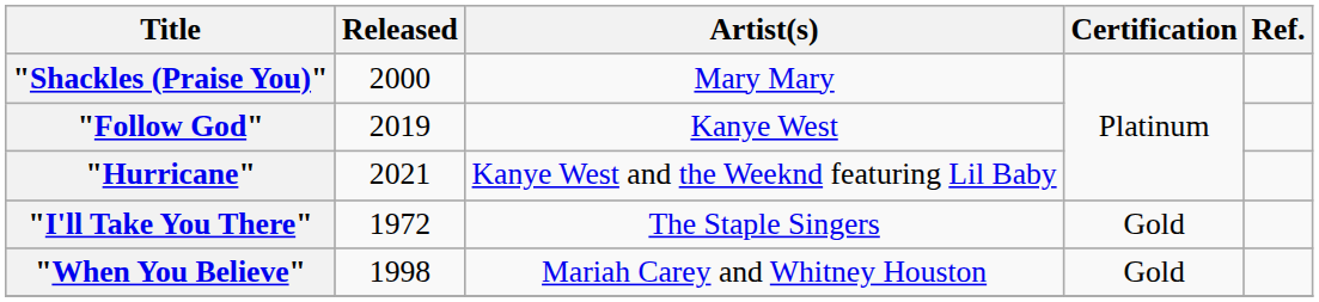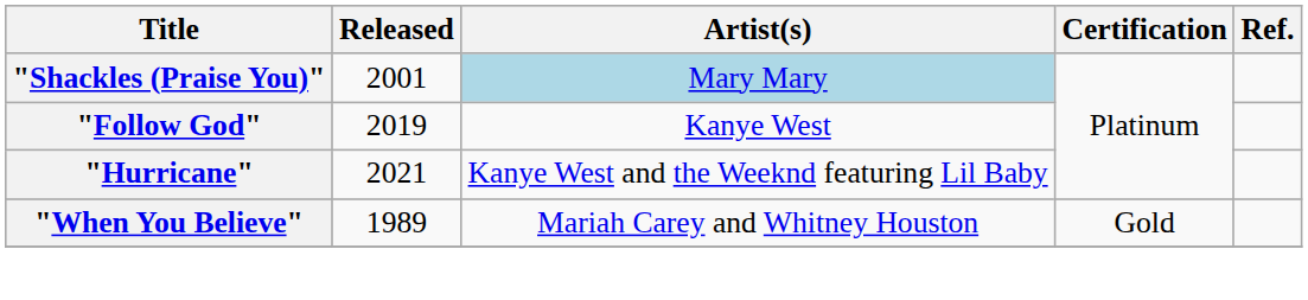"Shackles (Praise You)" | Released: 2000 -> 2001
"Shackles (Praise You)" | Artist(s): no background -> lightblue background
- row: "I'll Take You There" | 1972 | The Staple Singers | Gold
"When You Believe" | Released: 1998 -> 1989
